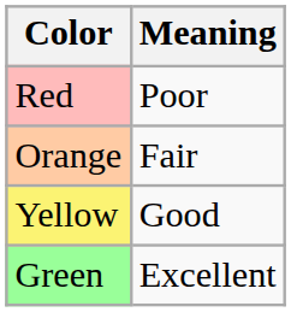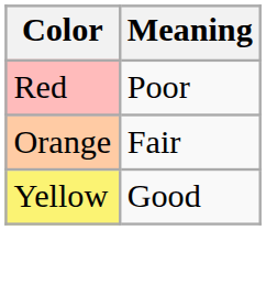- row: Green | Excellent
